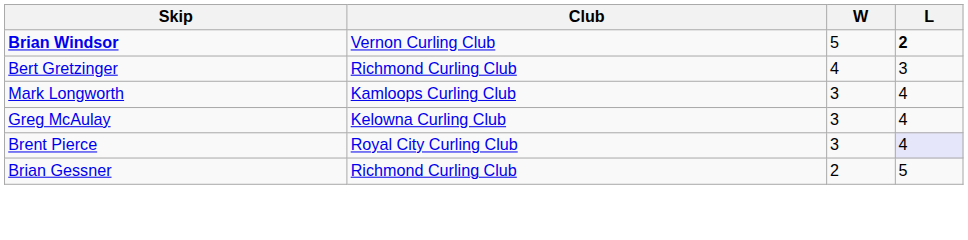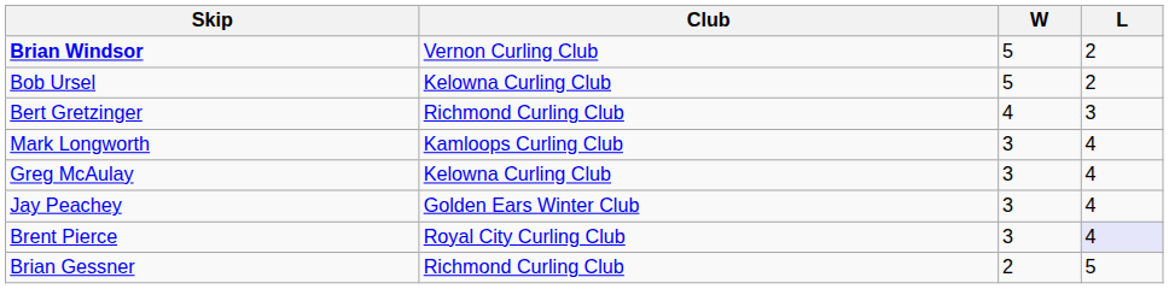Brian Windsor | L: bold -> normal
+ row: Bob Ursel | Kelowna Curling Club | 5 | 2
+ row: Jay Peachey | Golden Ears Winter Club | 3 | 4
